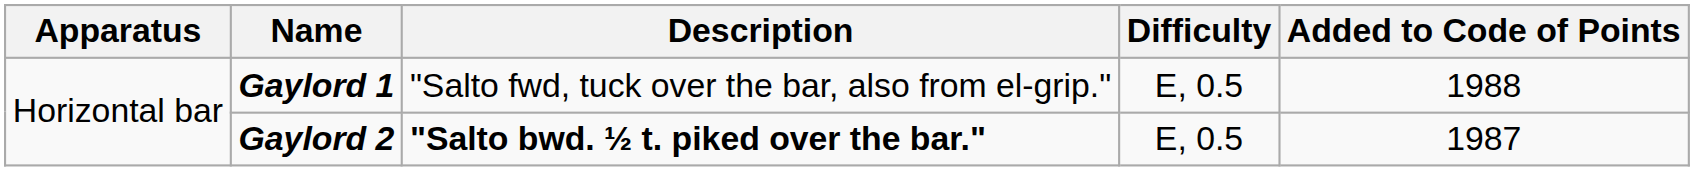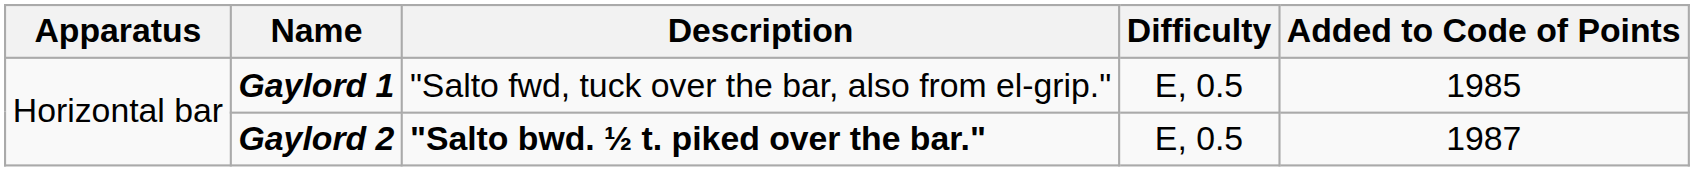Gaylord 1 | Added to Code of Points: 1988 -> 1985
